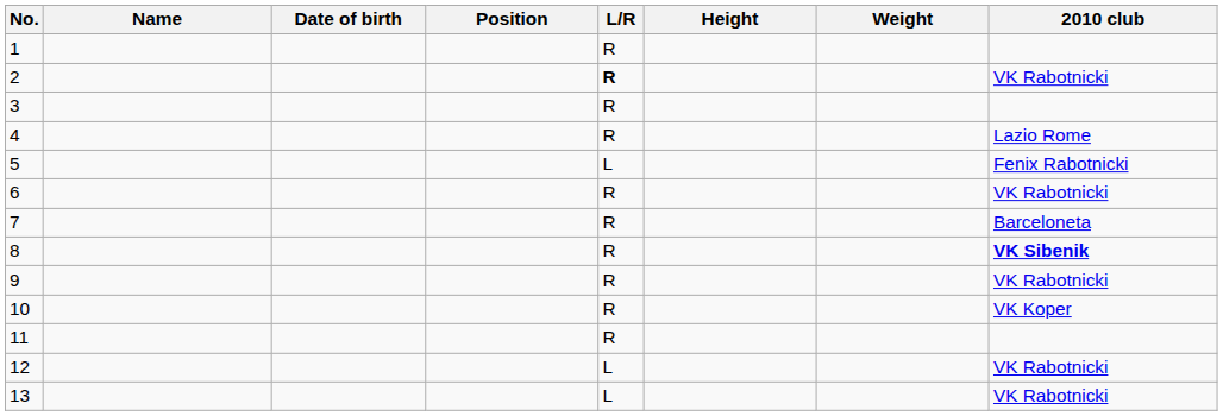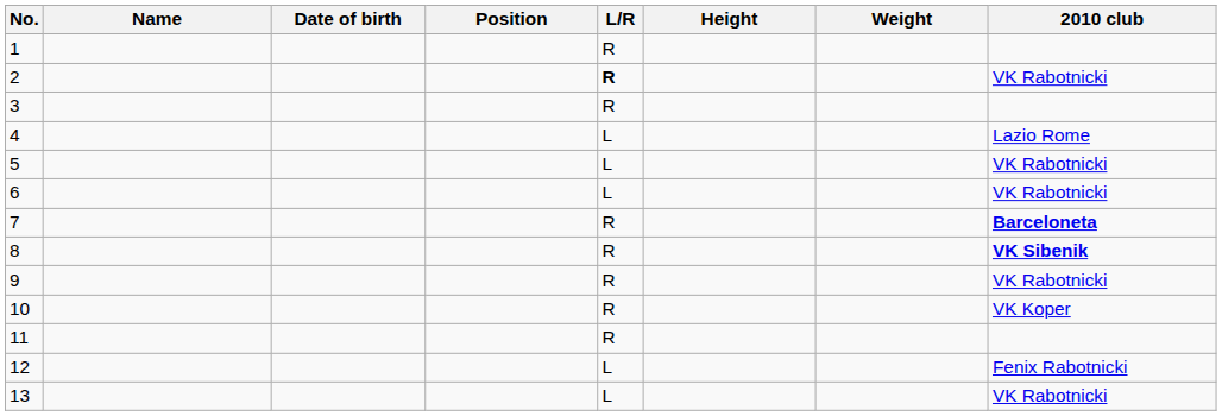4 | L/R: R -> L
5 | 2010 club: Fenix Rabotnicki -> VK Rabotnicki
6 | L/R: R -> L
7 | 2010 club: normal -> bold
12 | 2010 club: VK Rabotnicki -> Fenix Rabotnicki
